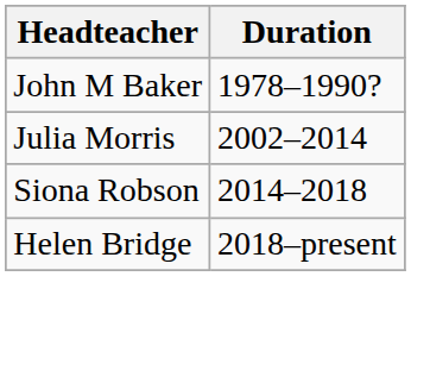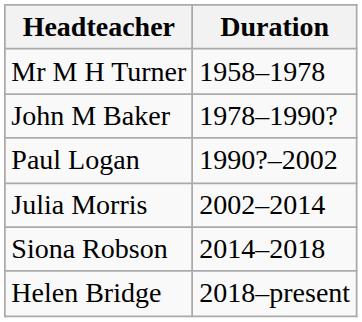+ row: Mr M H Turner | 1958–1978
+ row: Paul Logan | 1990?–2002
